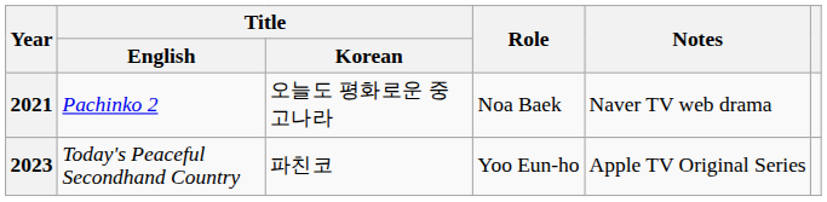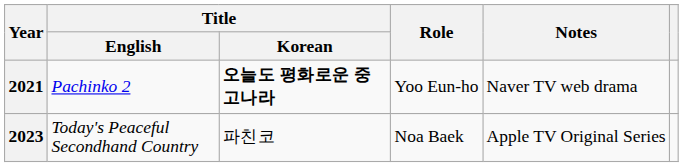2021 | Title / Korean: normal -> bold
2021 | Role: Noa Baek -> Yoo Eun-ho
2023 | Role: Yoo Eun-ho -> Noa Baek
